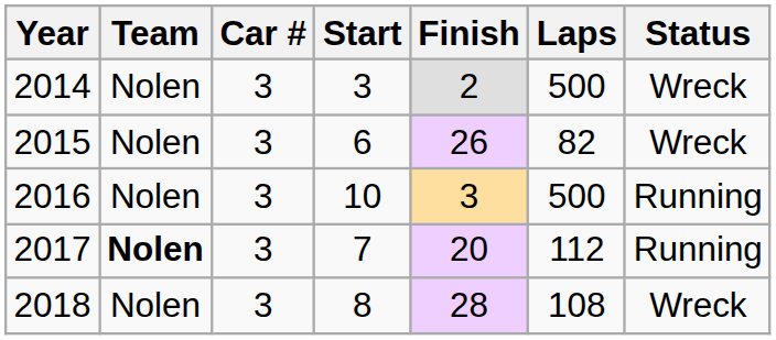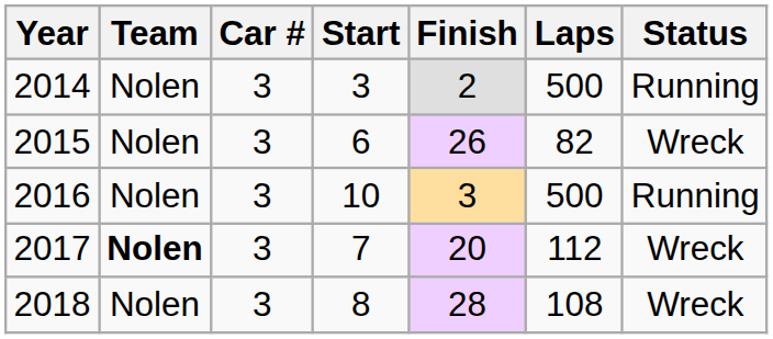2014 | Status: Wreck -> Running
2017 | Status: Running -> Wreck
